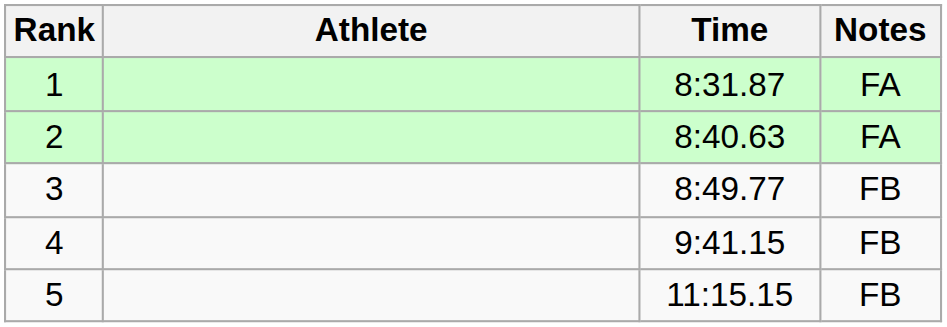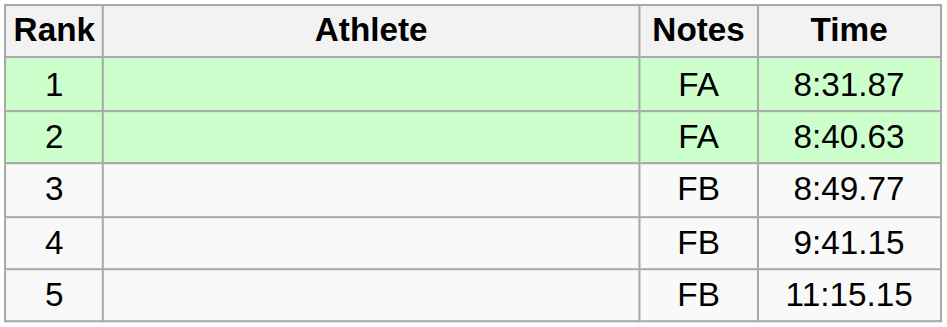columns swapped: Time <-> Notes
